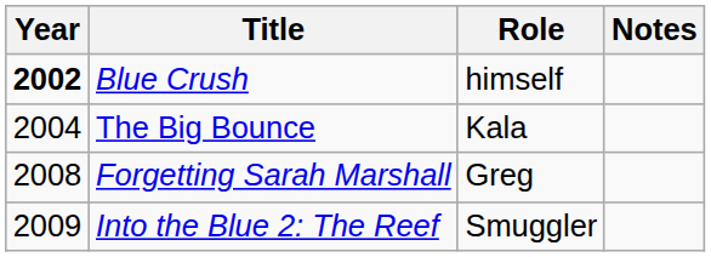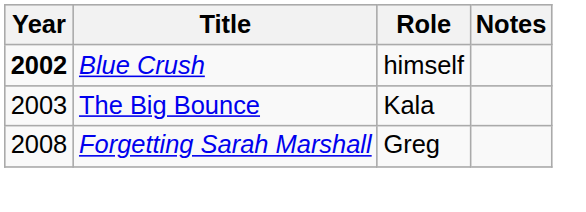The Big Bounce | Year: 2004 -> 2003
- row: 2009 | Into the Blue 2: The Reef | Smuggler
